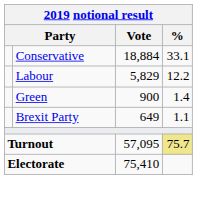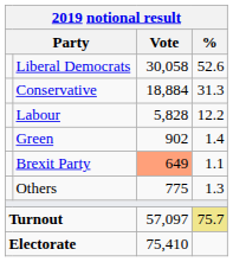+ row: Liberal Democrats | 30,058 | 52.6
Conservative | %: 33.1 -> 31.3
Labour | Vote: 5,829 -> 5,828
Green | Vote: 900 -> 902
Brexit Party | Vote: no background -> lightsalmon background
+ row: Others | 775 | 1.3
Turnout | Vote: 57,095 -> 57,097
